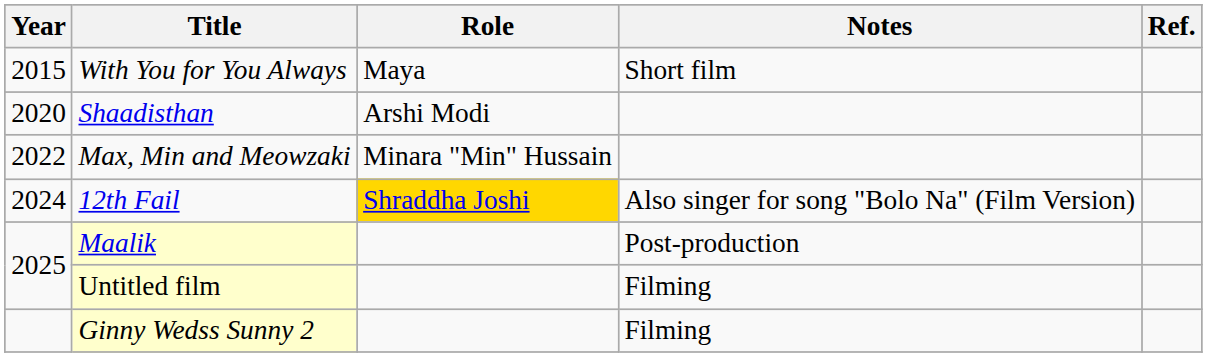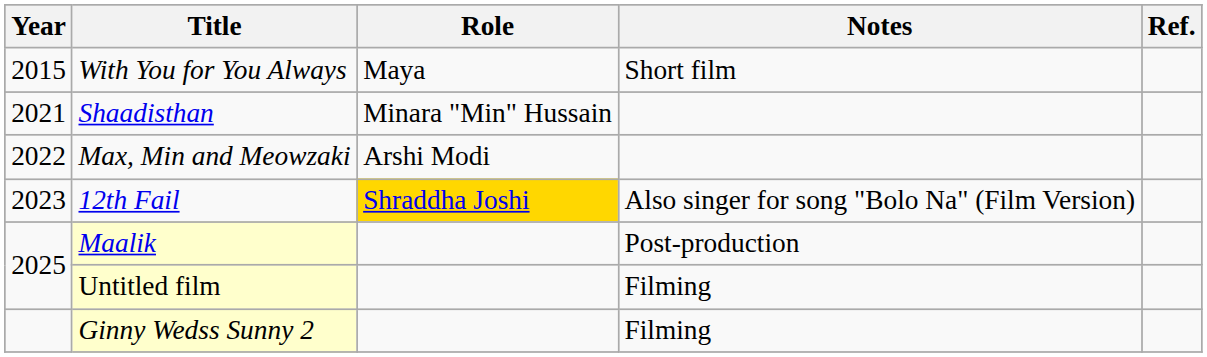Shaadisthan | Year: 2020 -> 2021
Shaadisthan | Role: Arshi Modi -> Minara "Min" Hussain
Max, Min and Meowzaki | Role: Minara "Min" Hussain -> Arshi Modi
12th Fail | Year: 2024 -> 2023
